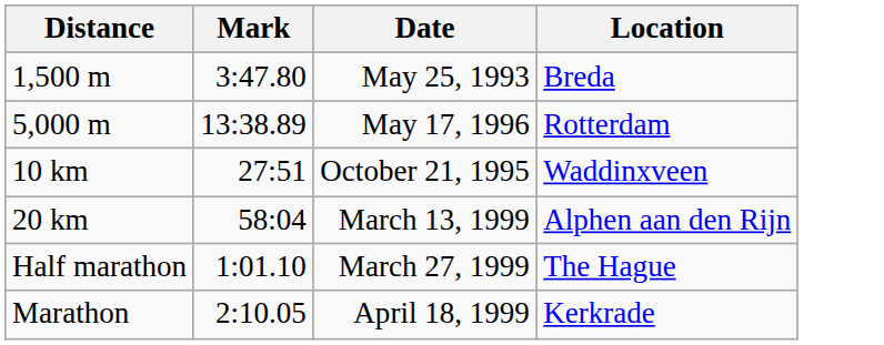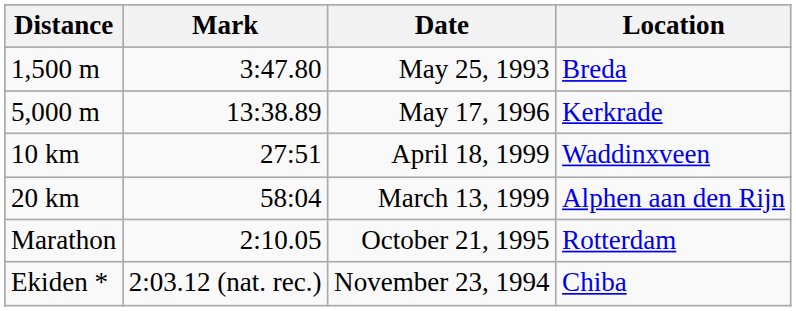5,000 m | Location: Rotterdam -> Kerkrade
10 km | Date: October 21, 1995 -> April 18, 1999
- row: Half marathon | 1:01.10 | March 27, 1999 | The Hague
Marathon | Date: April 18, 1999 -> October 21, 1995
Marathon | Location: Kerkrade -> Rotterdam
+ row: Ekiden * | 2:03.12 (nat. rec.) | November 23, 1994 | Chiba
